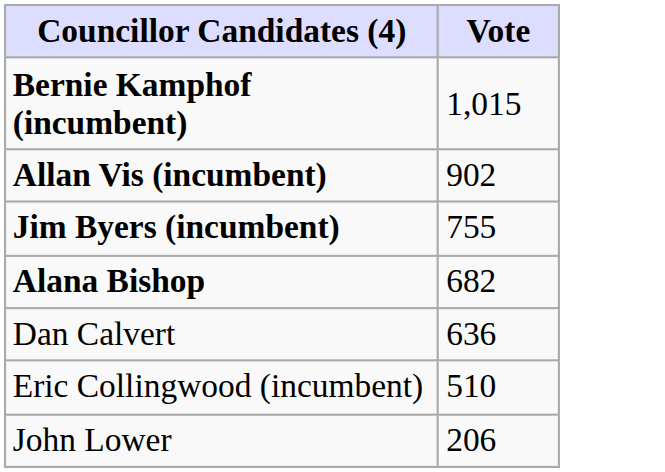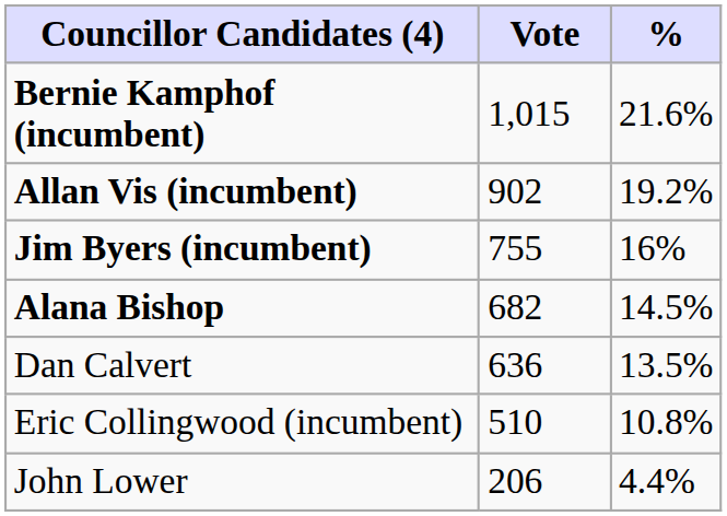+ column: % | 21.6% | 19.2% | 16% | 14.5% | 13.5% | 10.8% | 4.4%
